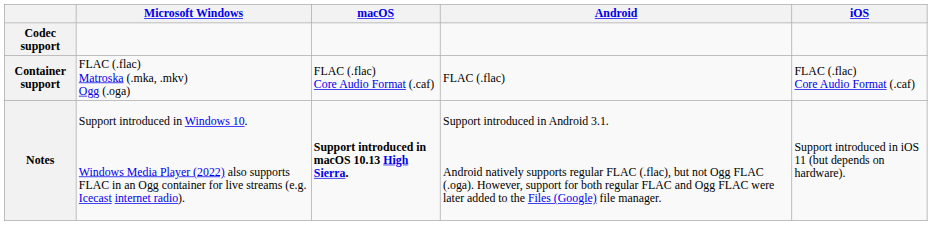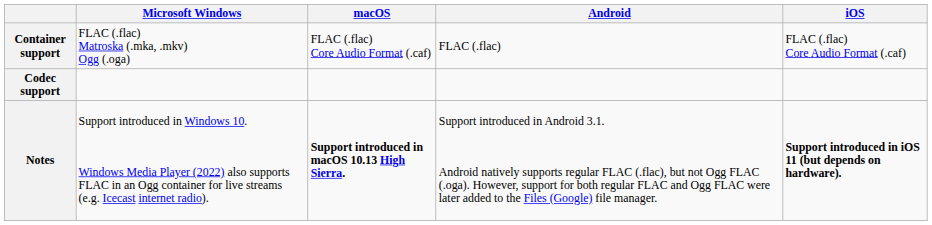rows swapped: Codec support <-> Container support
Notes | iOS: normal -> bold
